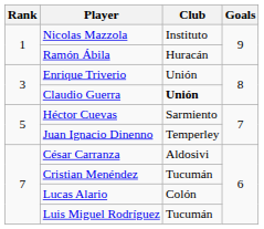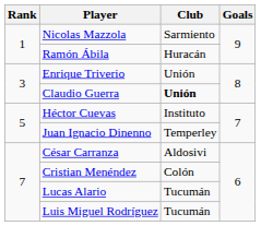Nicolas Mazzola | Club: Instituto -> Sarmiento
Héctor Cuevas | Club: Sarmiento -> Instituto
Cristian Menéndez | Club: Tucumán -> Colón
Lucas Alario | Club: Colón -> Tucumán
